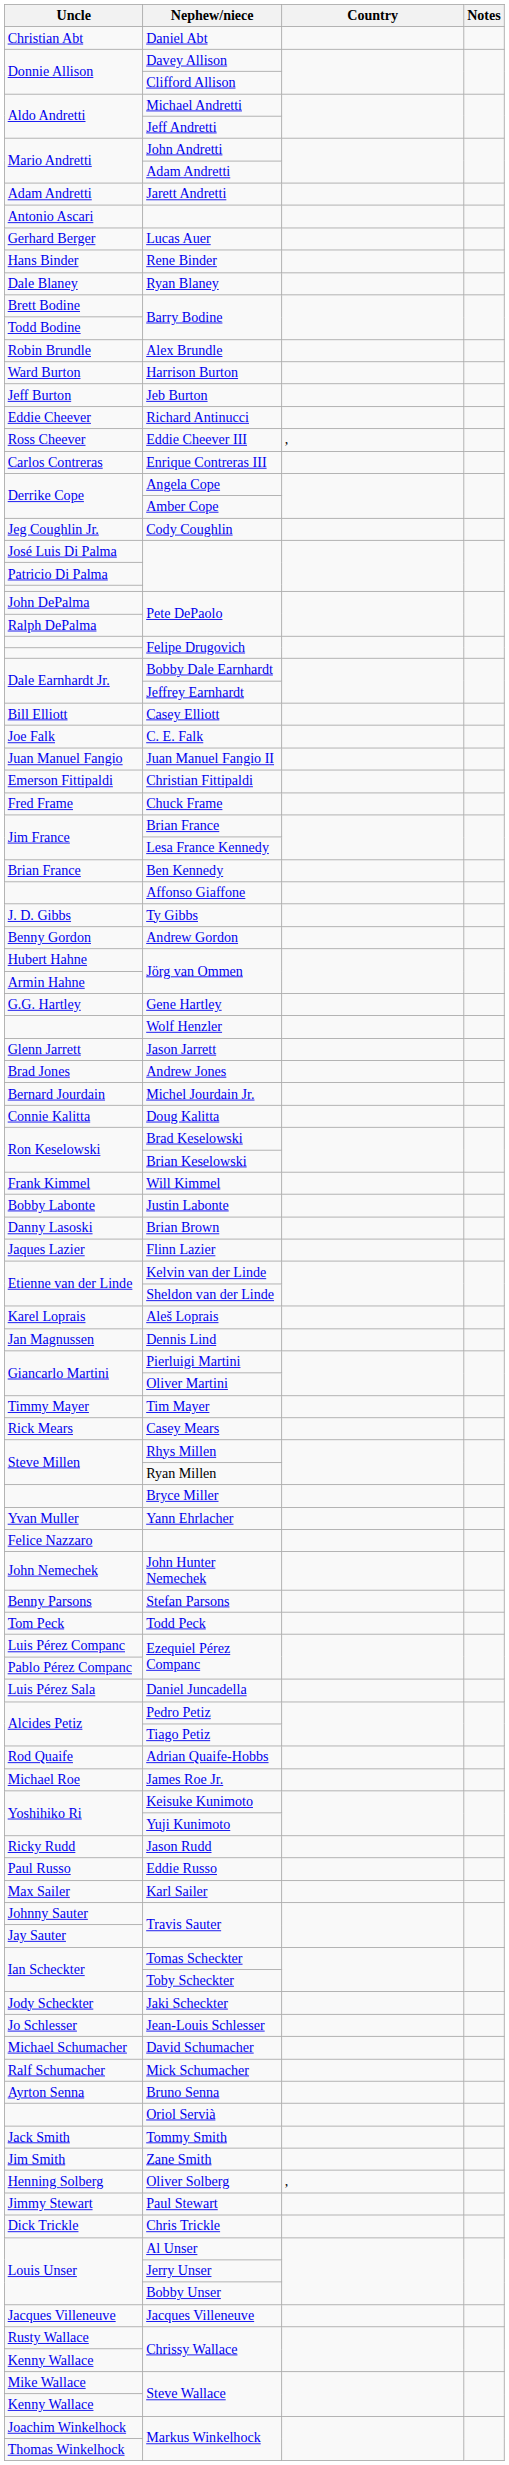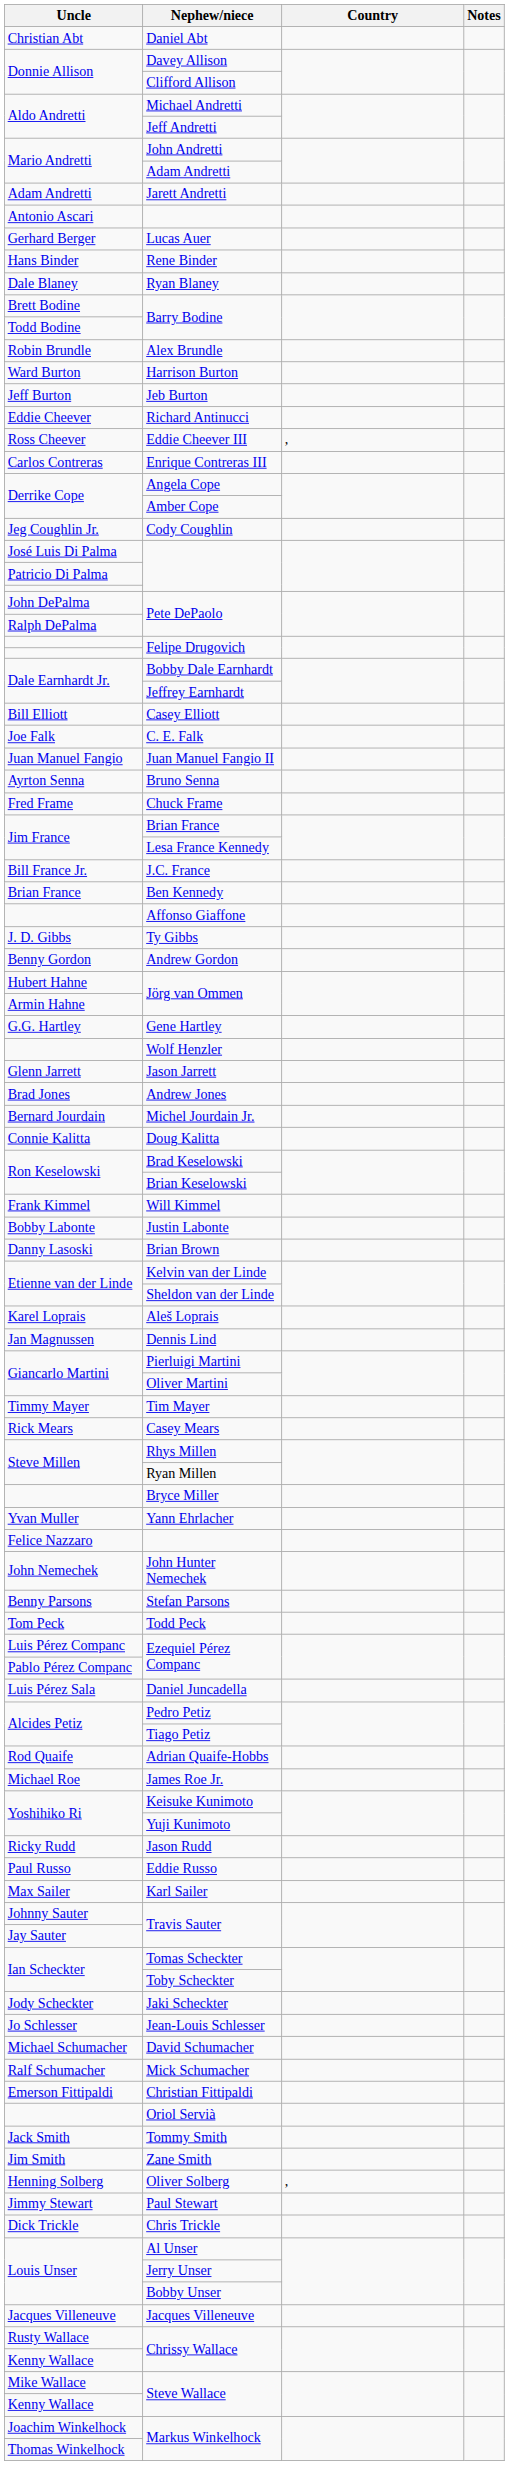rows swapped: Christian Fittipaldi <-> Bruno Senna
+ row: Bill France Jr. | J.C. France
- row: Jaques Lazier | Flinn Lazier
